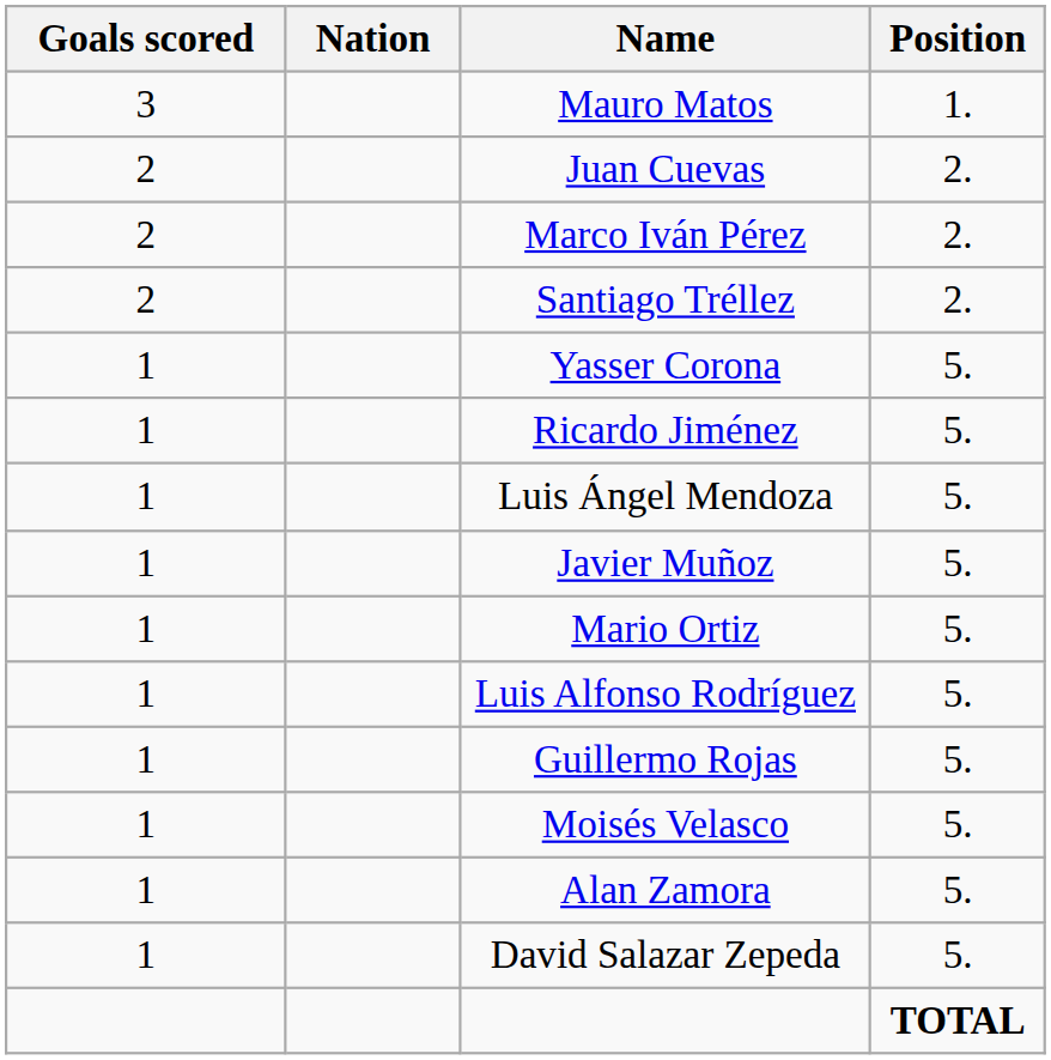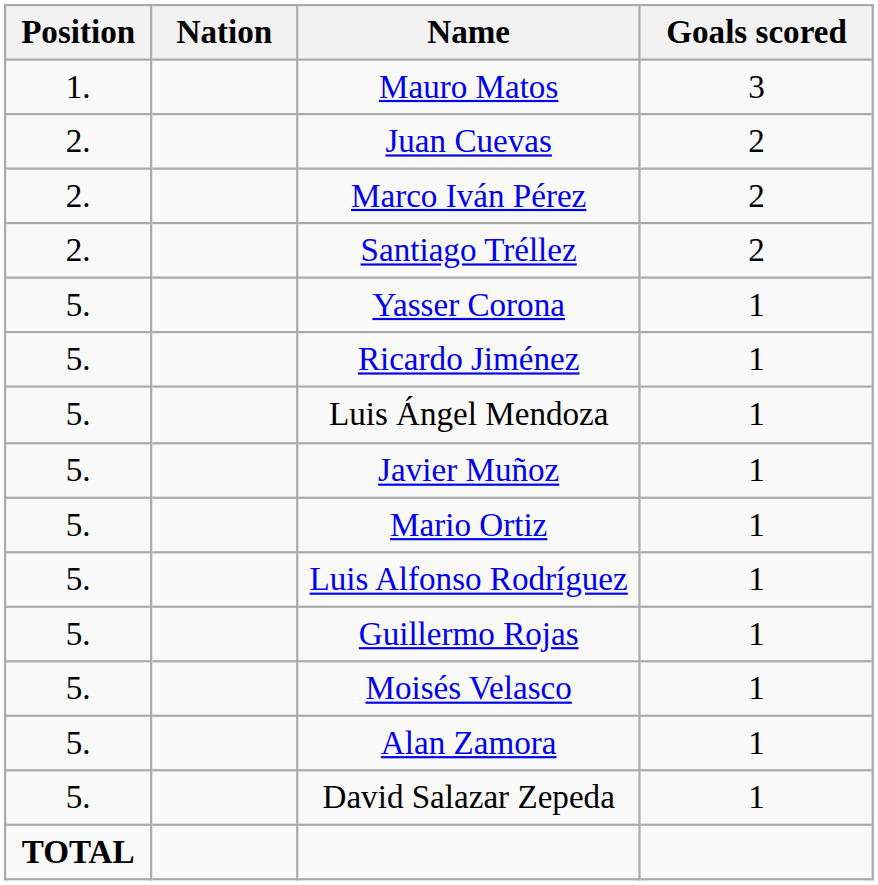columns swapped: Position <-> Goals scored
